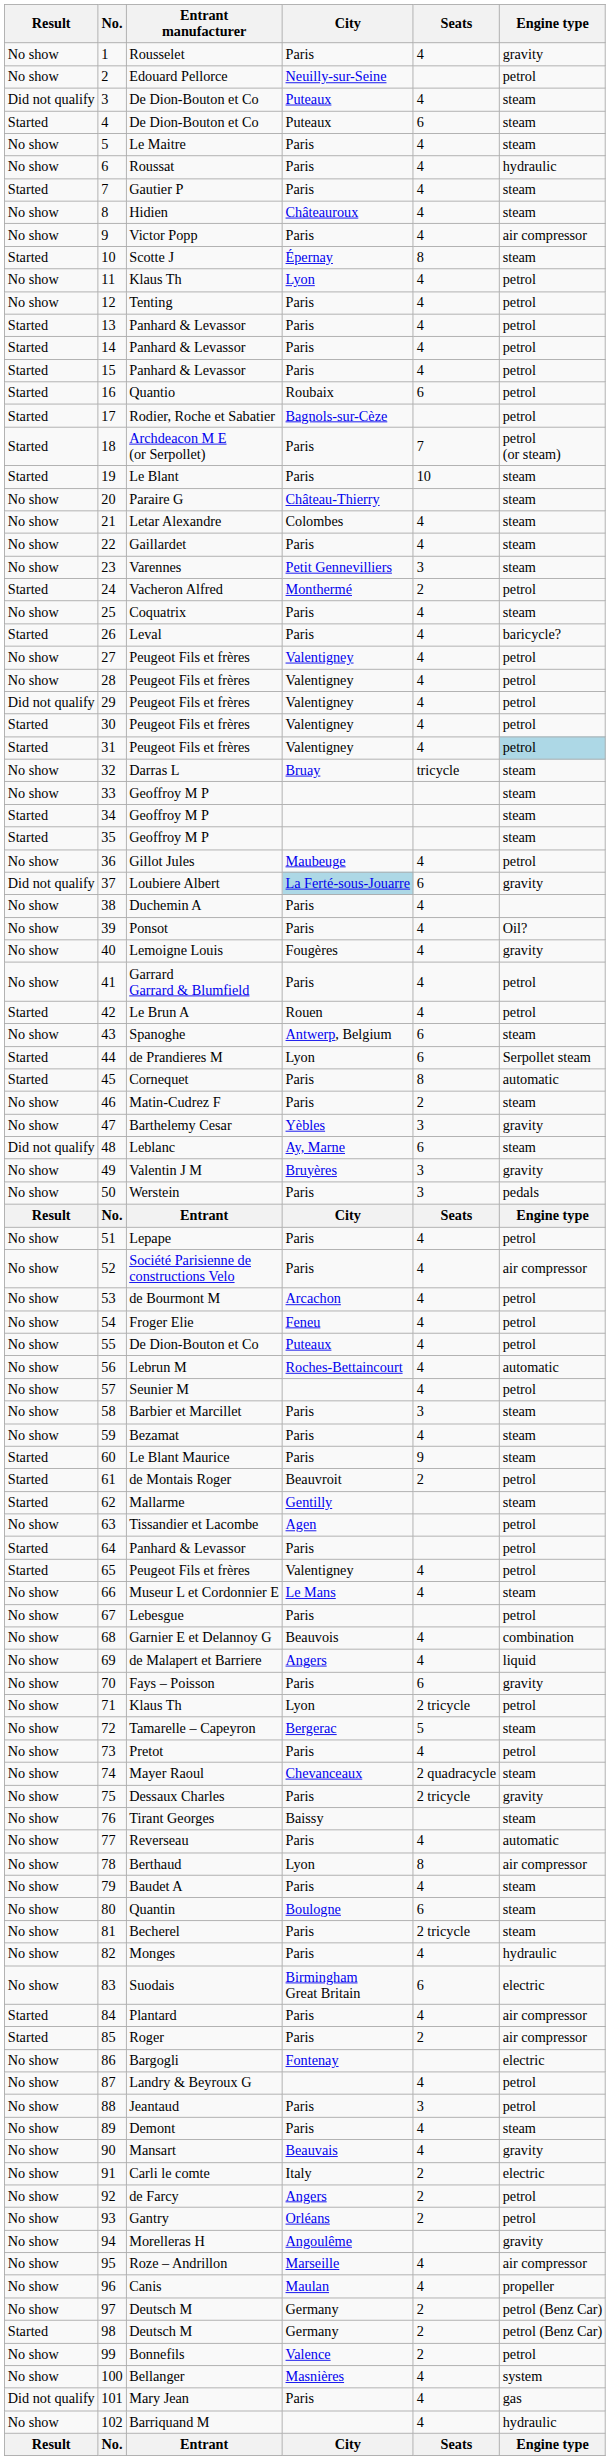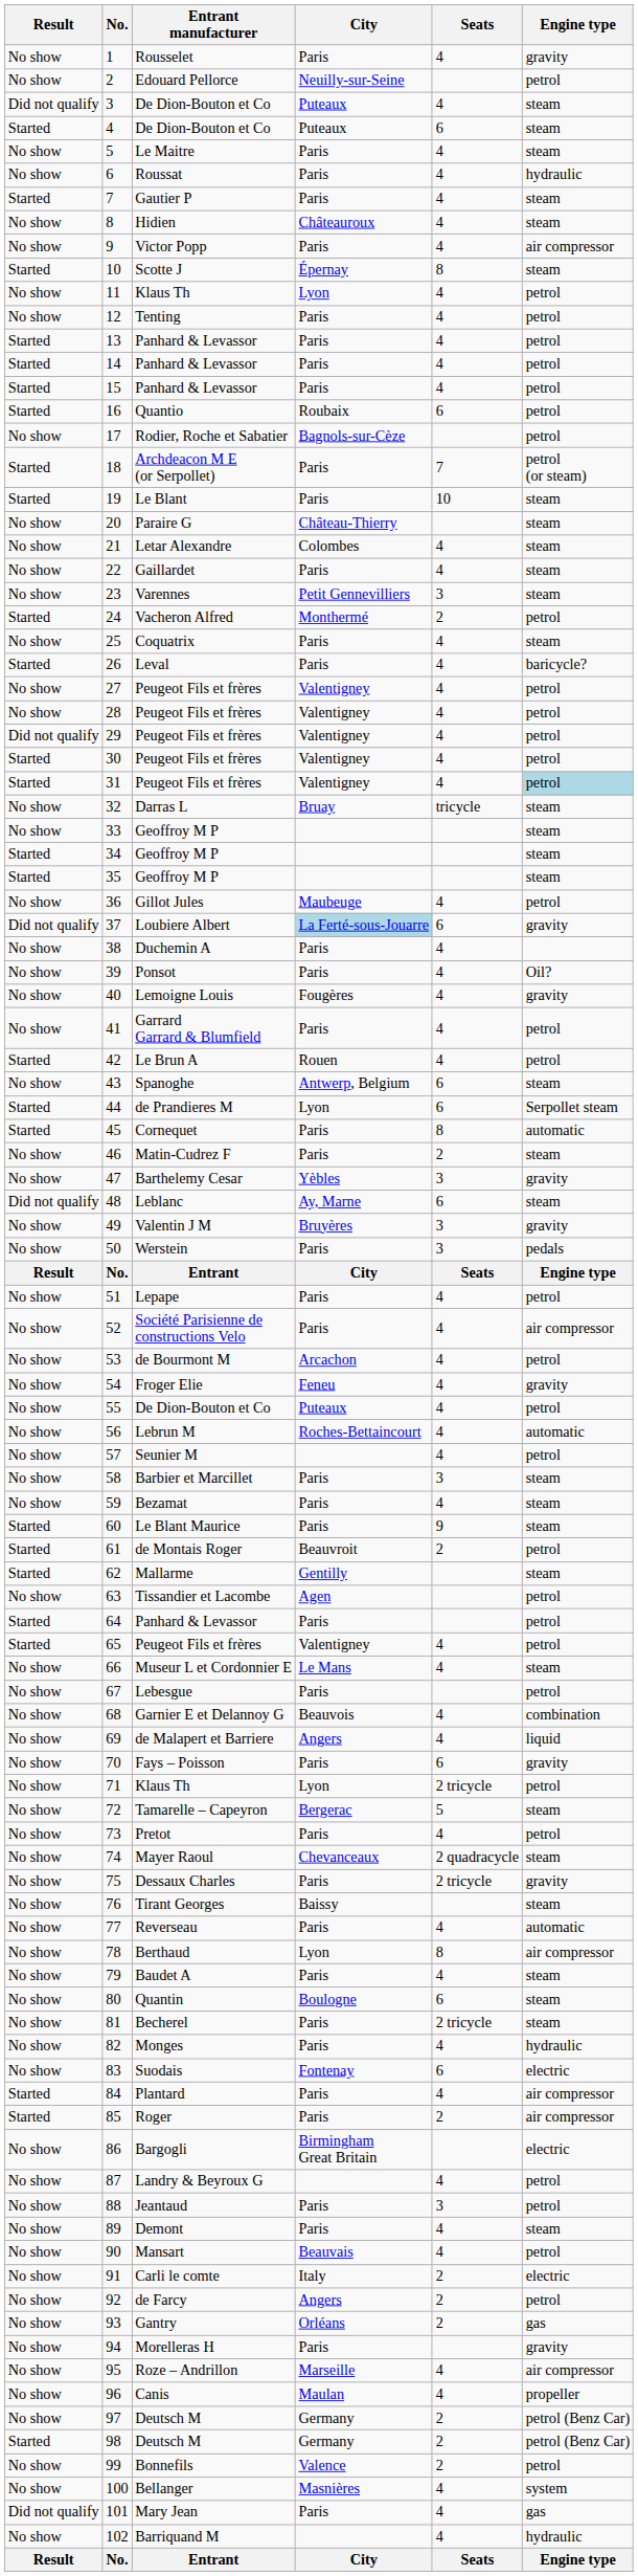17 | Result: Started -> No show
54 | Engine type: petrol -> gravity
83 | City: Birmingham Great Britain -> Fontenay
86 | City: Fontenay -> Birmingham Great Britain
90 | Engine type: gravity -> petrol
93 | Engine type: petrol -> gas
94 | City: Angoulême -> Paris
